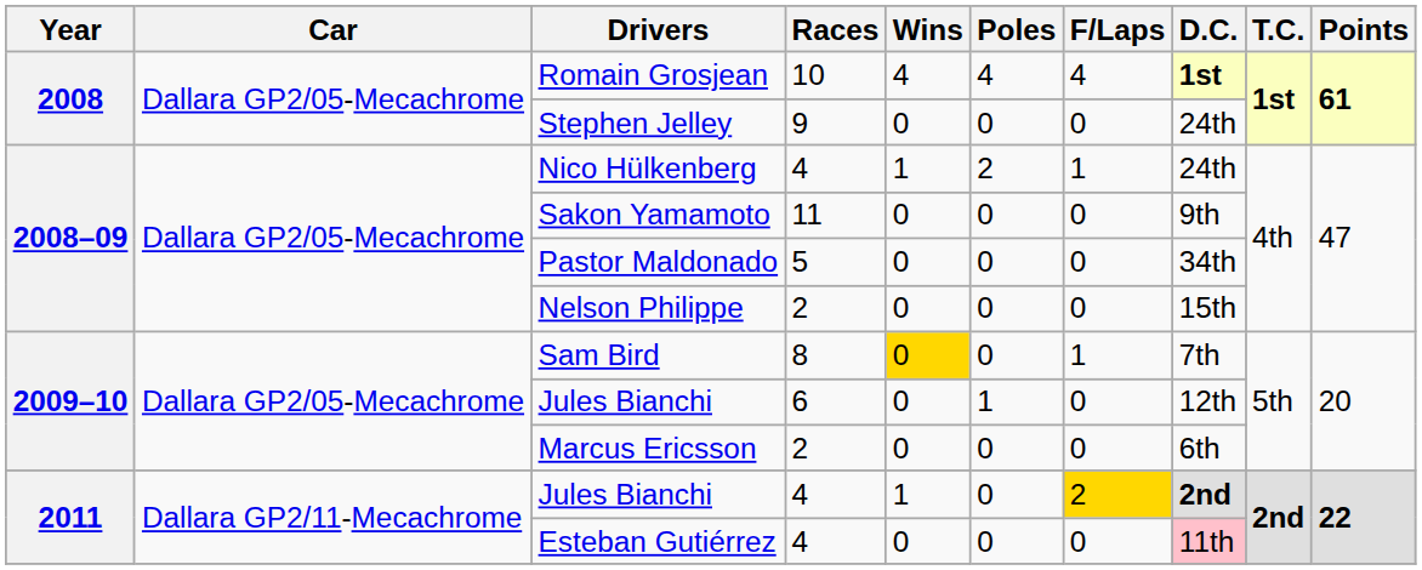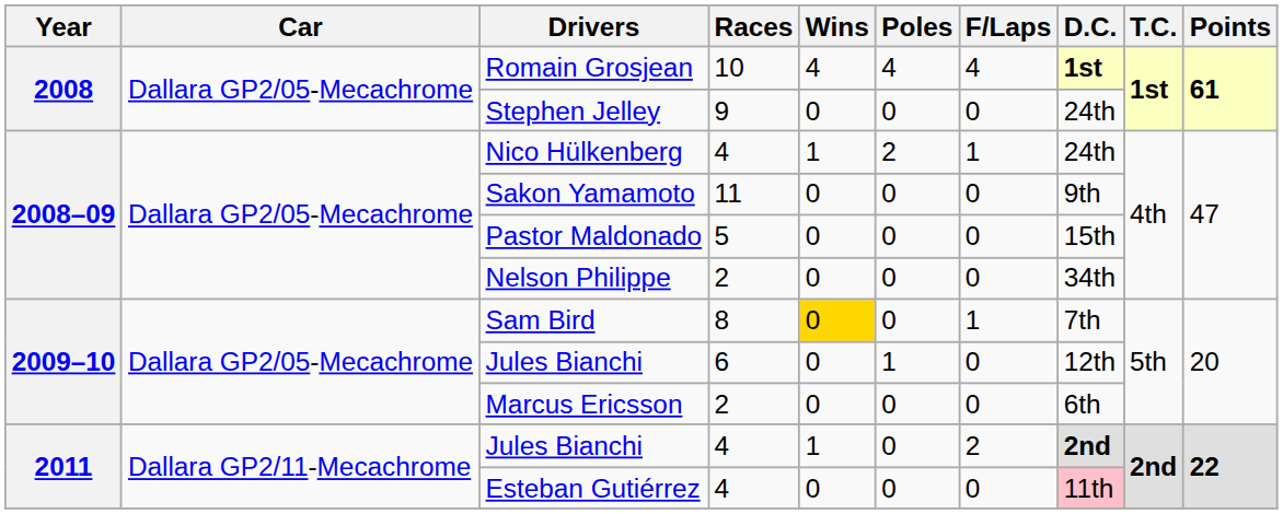Pastor Maldonado | D.C.: 34th -> 15th
Nelson Philippe | D.C.: 15th -> 34th
Jules Bianchi / 4 | F/Laps: gold background -> no background
